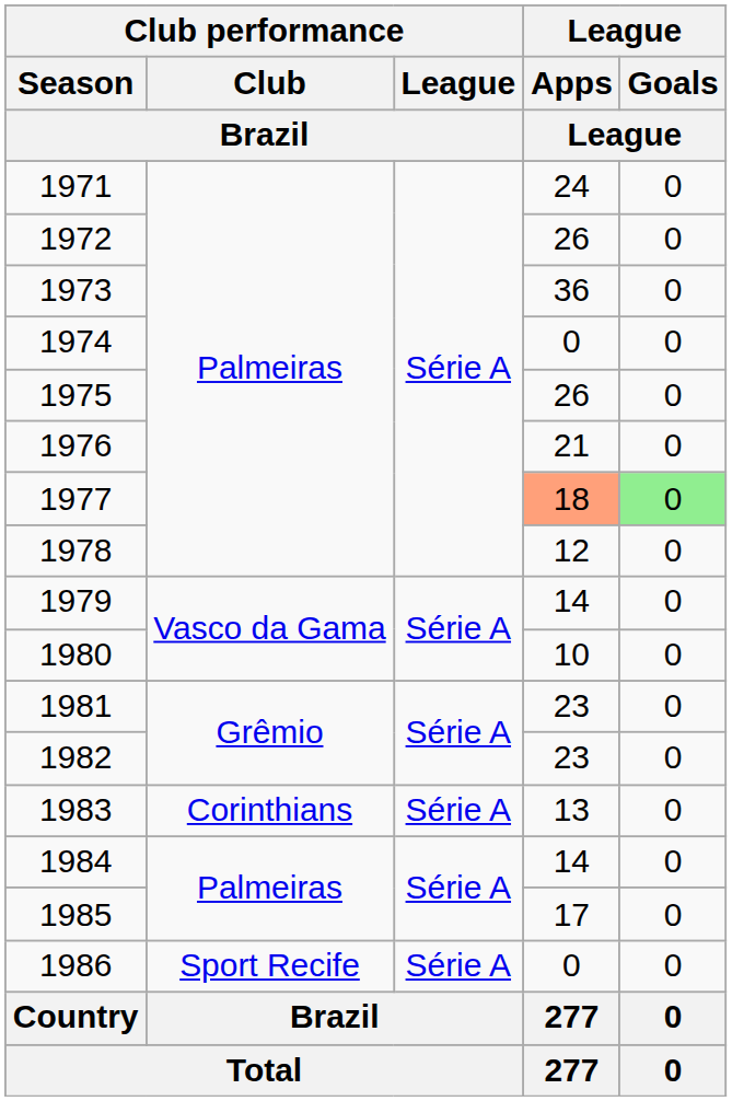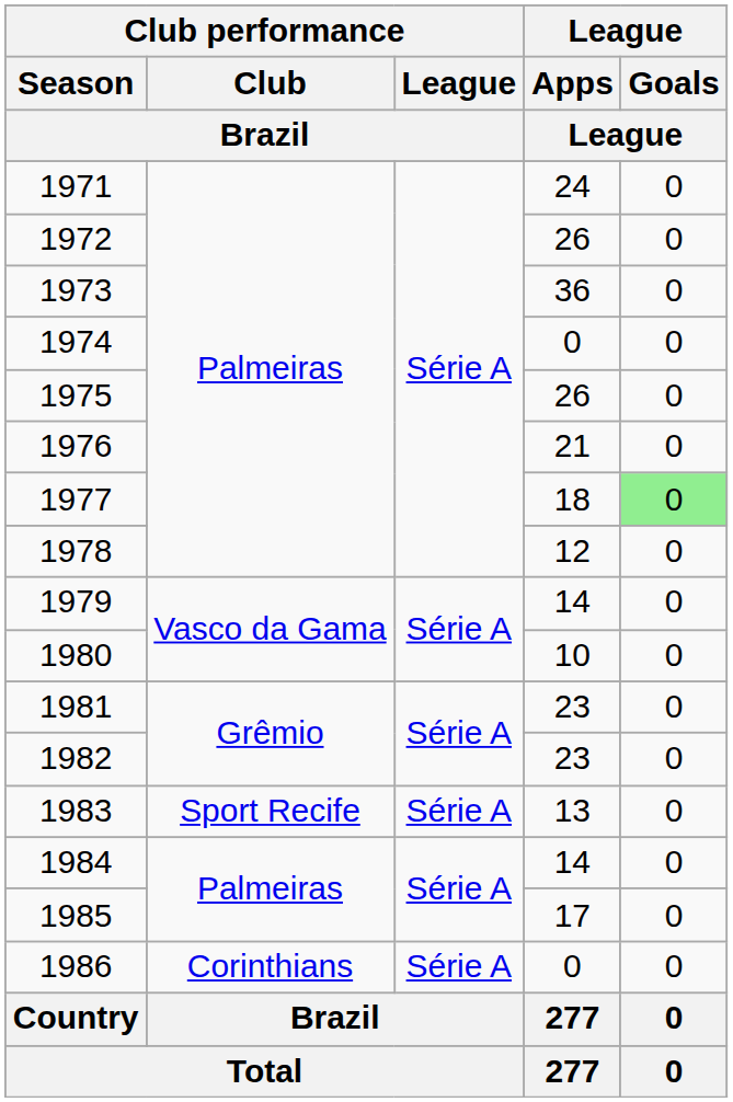1977 | League / Apps / League: lightsalmon background -> no background
1983 | Club performance / Club / Brazil: Corinthians -> Sport Recife
1986 | Club performance / Club / Brazil: Sport Recife -> Corinthians
